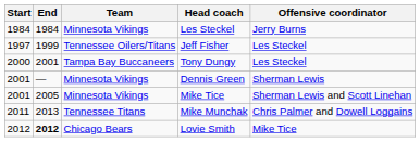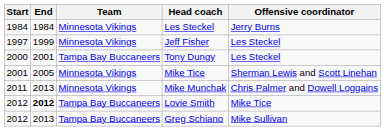Jeff Fisher | Team: Tennessee Oilers/Titans -> Minnesota Vikings
- row: 2001 | — | Minnesota Vikings | Dennis Green | Sherman Lewis
Mike Munchak | Team: Tennessee Titans -> Minnesota Vikings
Lovie Smith | Team: Chicago Bears -> Tampa Bay Buccaneers
+ row: 2012 | 2013 | Tampa Bay Buccaneers | Greg Schiano | Mike Sullivan
